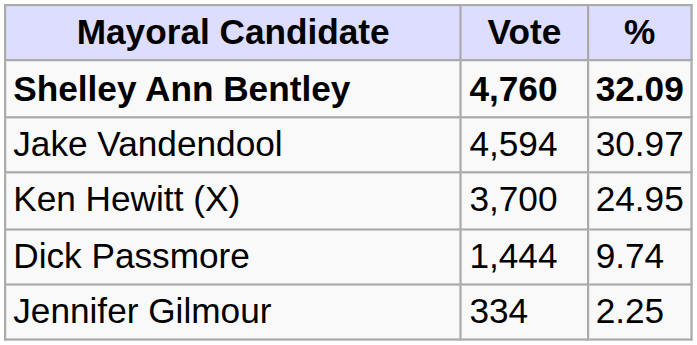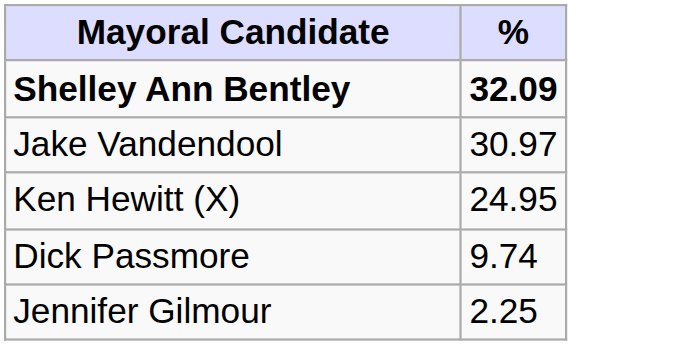- column: Vote | 4,760 | 4,594 | 3,700 | 1,444 | 334
